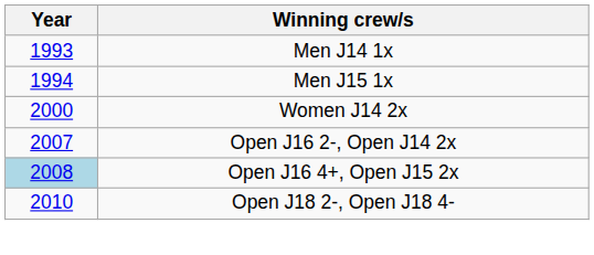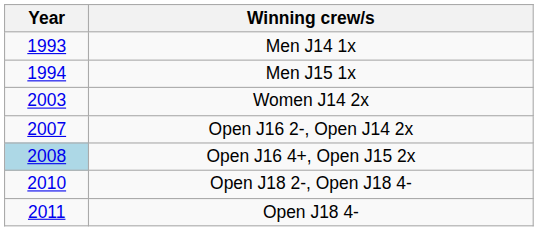Women J14 2x | Year: 2000 -> 2003
+ row: 2011 | Open J18 4-
